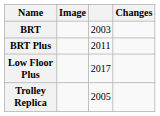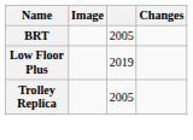BRT | column 3: 2003 -> 2005
- row: BRT Plus | 2011
Low Floor Plus | column 3: 2017 -> 2019
